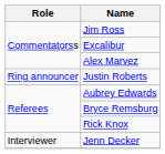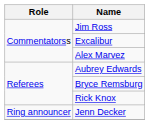- row: Ring announcer | Justin Roberts
Jenn Decker | Role: Interviewer -> Ring announcer
